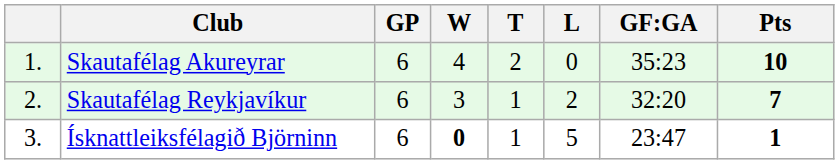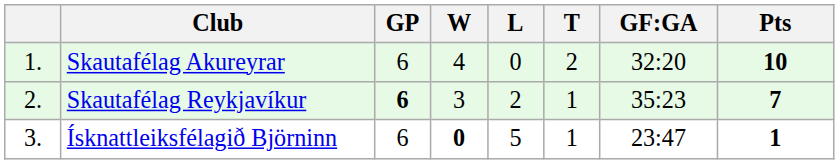columns swapped: T <-> L
Skautafélag Akureyrar | GF:GA: 35:23 -> 32:20
Skautafélag Reykjavíkur | GP: normal -> bold
Skautafélag Reykjavíkur | GF:GA: 32:20 -> 35:23
